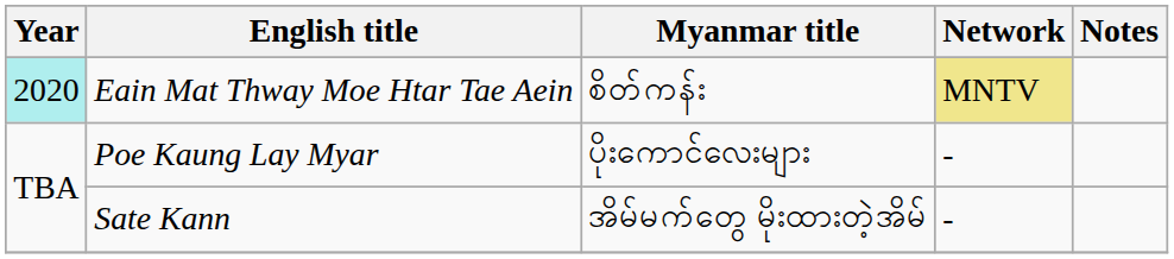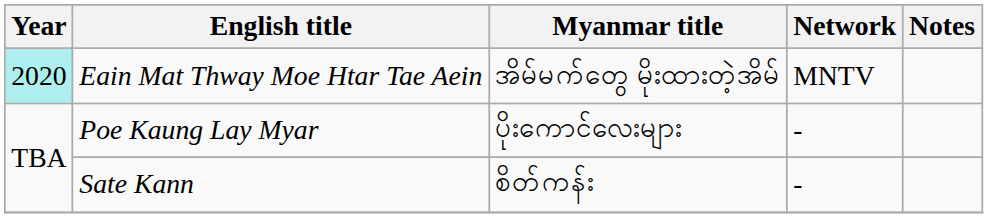Eain Mat Thway Moe Htar Tae Aein | Myanmar title: စိတ်ကန်း -> အိမ်မက်တွေ မိုးထားတဲ့အိမ်
Eain Mat Thway Moe Htar Tae Aein | Network: khaki background -> no background
Sate Kann | Myanmar title: အိမ်မက်တွေ မိုးထားတဲ့အိမ် -> စိတ်ကန်း
